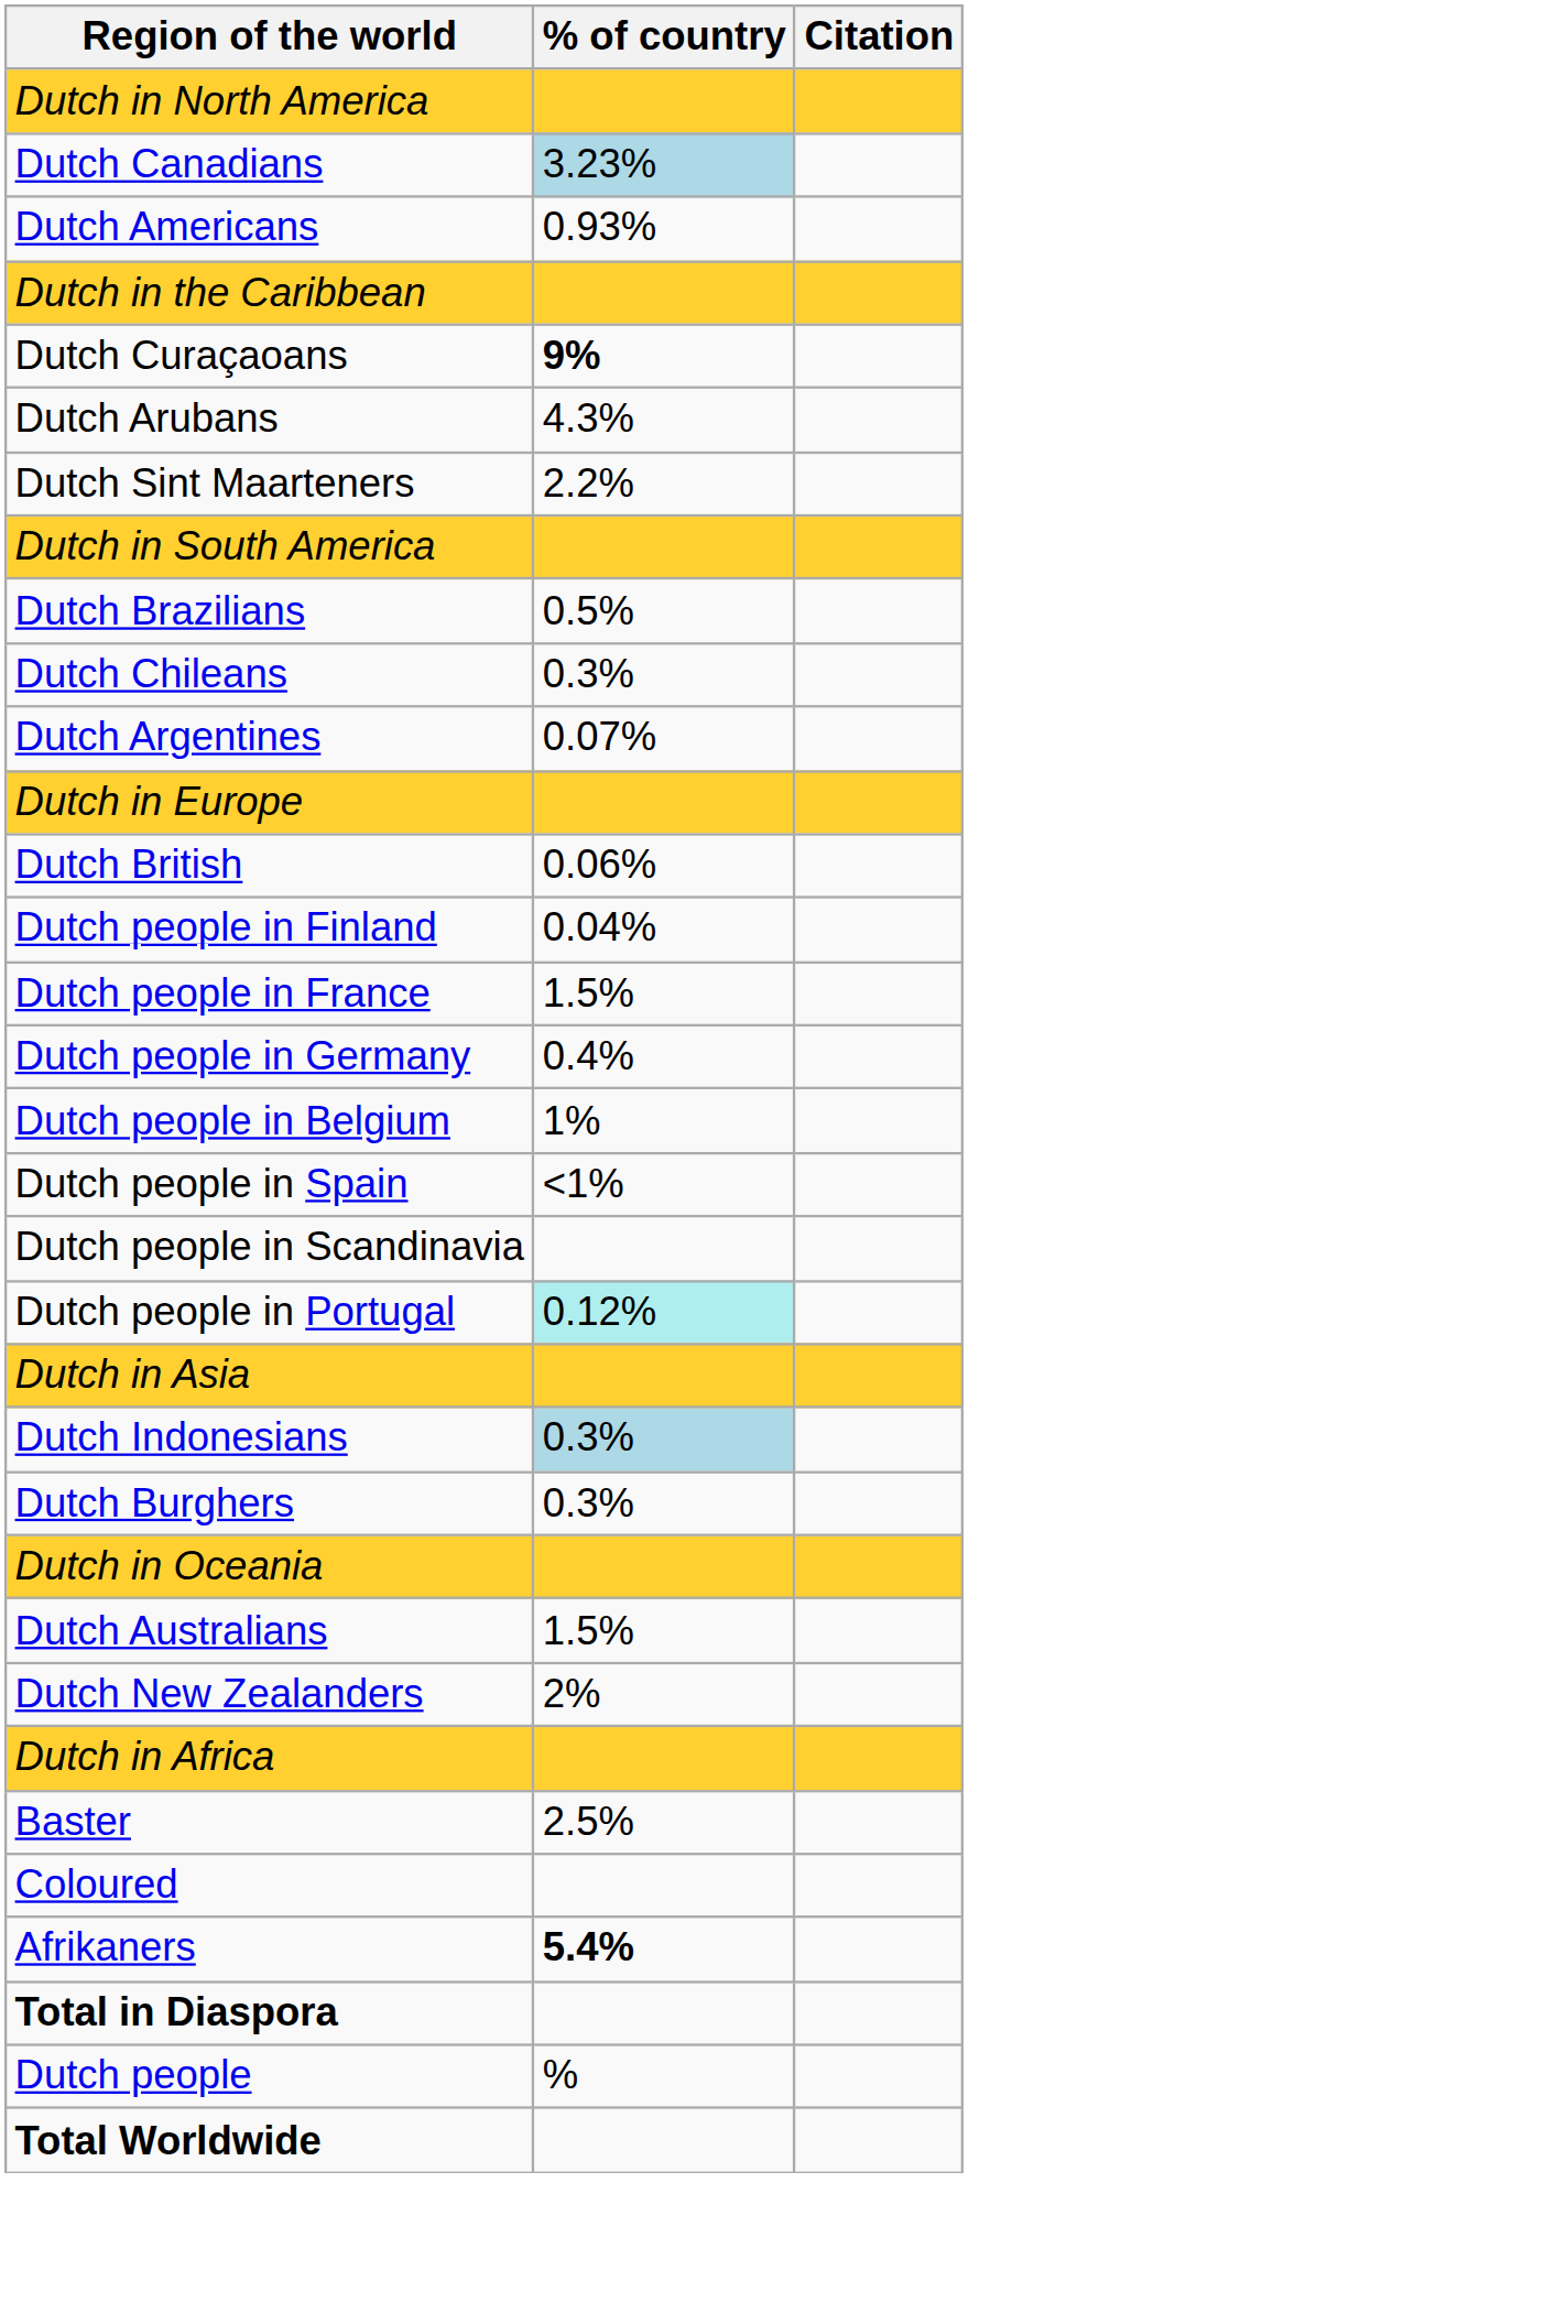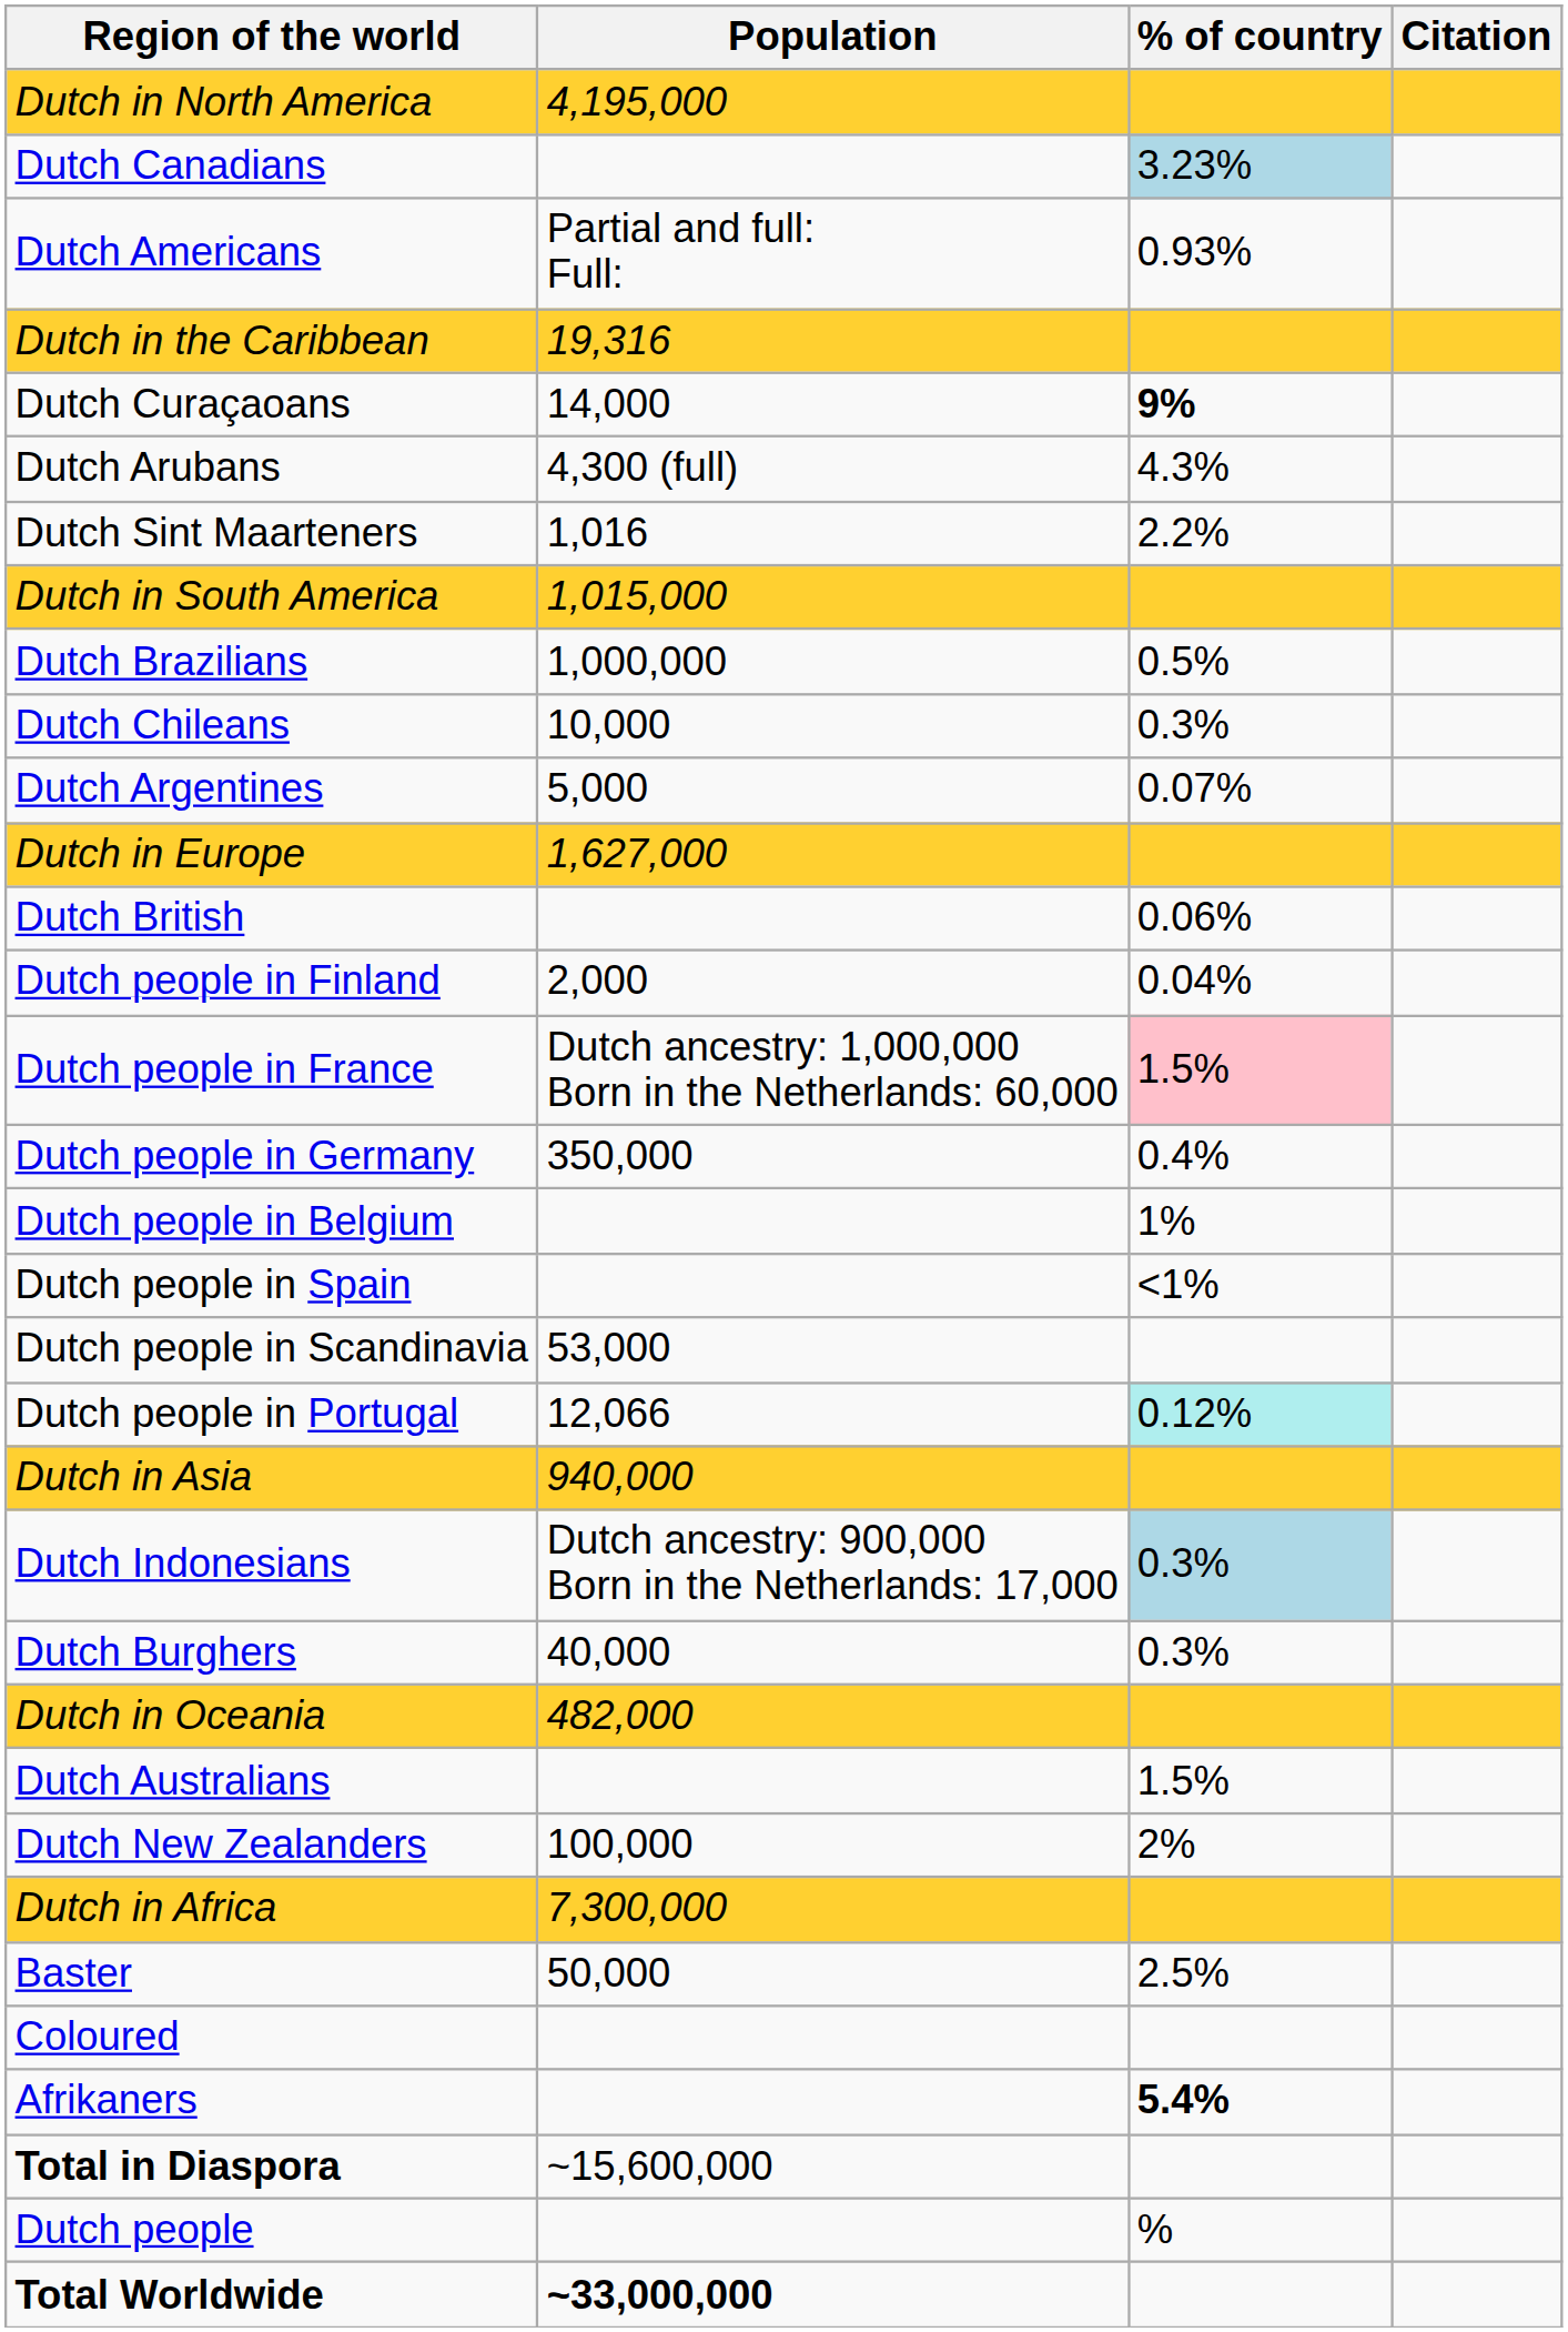+ column: Population | 4,195,000 | Partial and full: Full: | 19,316 | 14,000 | 4,300 (full) | 1,016 | 1,015,000 | 1,000,000 | 10,000 | 5,000 | 1,627,000 | 2,000 | Dutch ancestry: 1,000,000 Born in the Netherlands: 60,000 | 350,000 | 53,000 | 12,066 | 940,000 | Dutch ancestry: 900,000 Born in the Netherlands: 17,000 | 40,000 | 482,000 | 100,000 | 7,300,000 | 50,000 | ~15,600,000 | ~33,000,000
Dutch people in France | % of country: no background -> pink background
